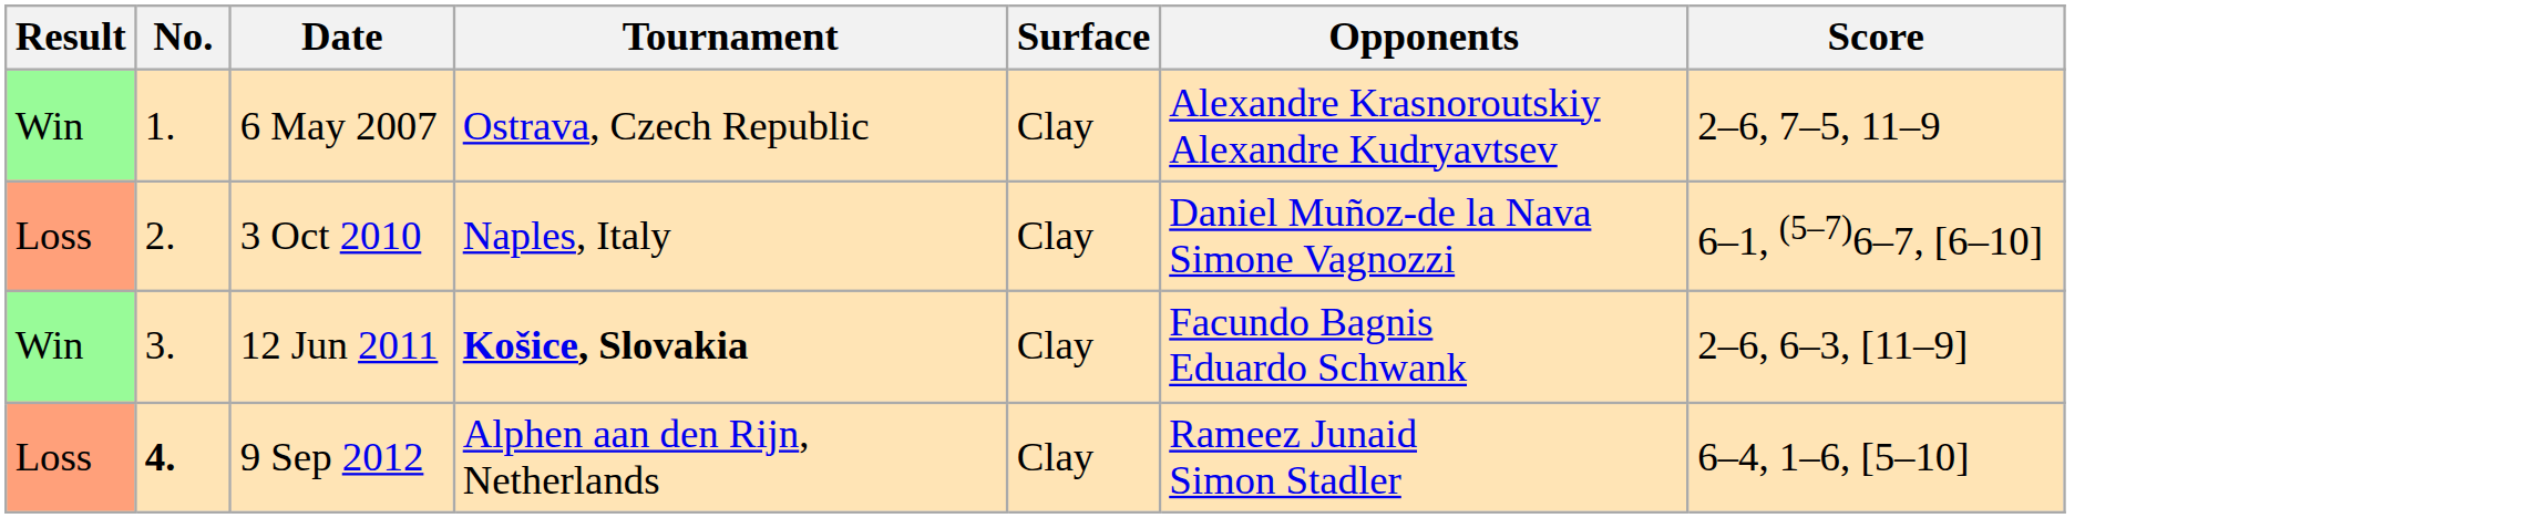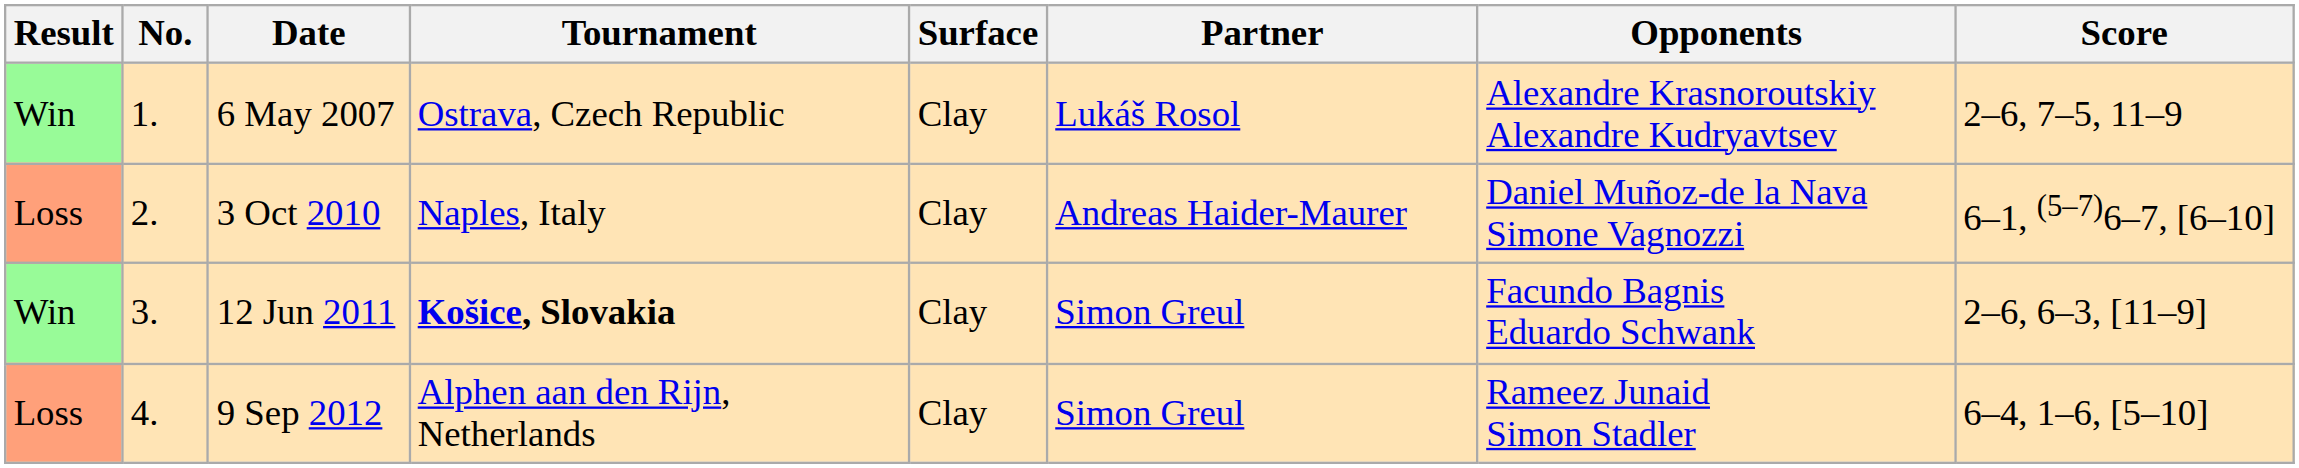+ column: Partner | Lukáš Rosol | Andreas Haider-Maurer | Simon Greul | Simon Greul
9 Sep 2012 | No.: bold -> normal
